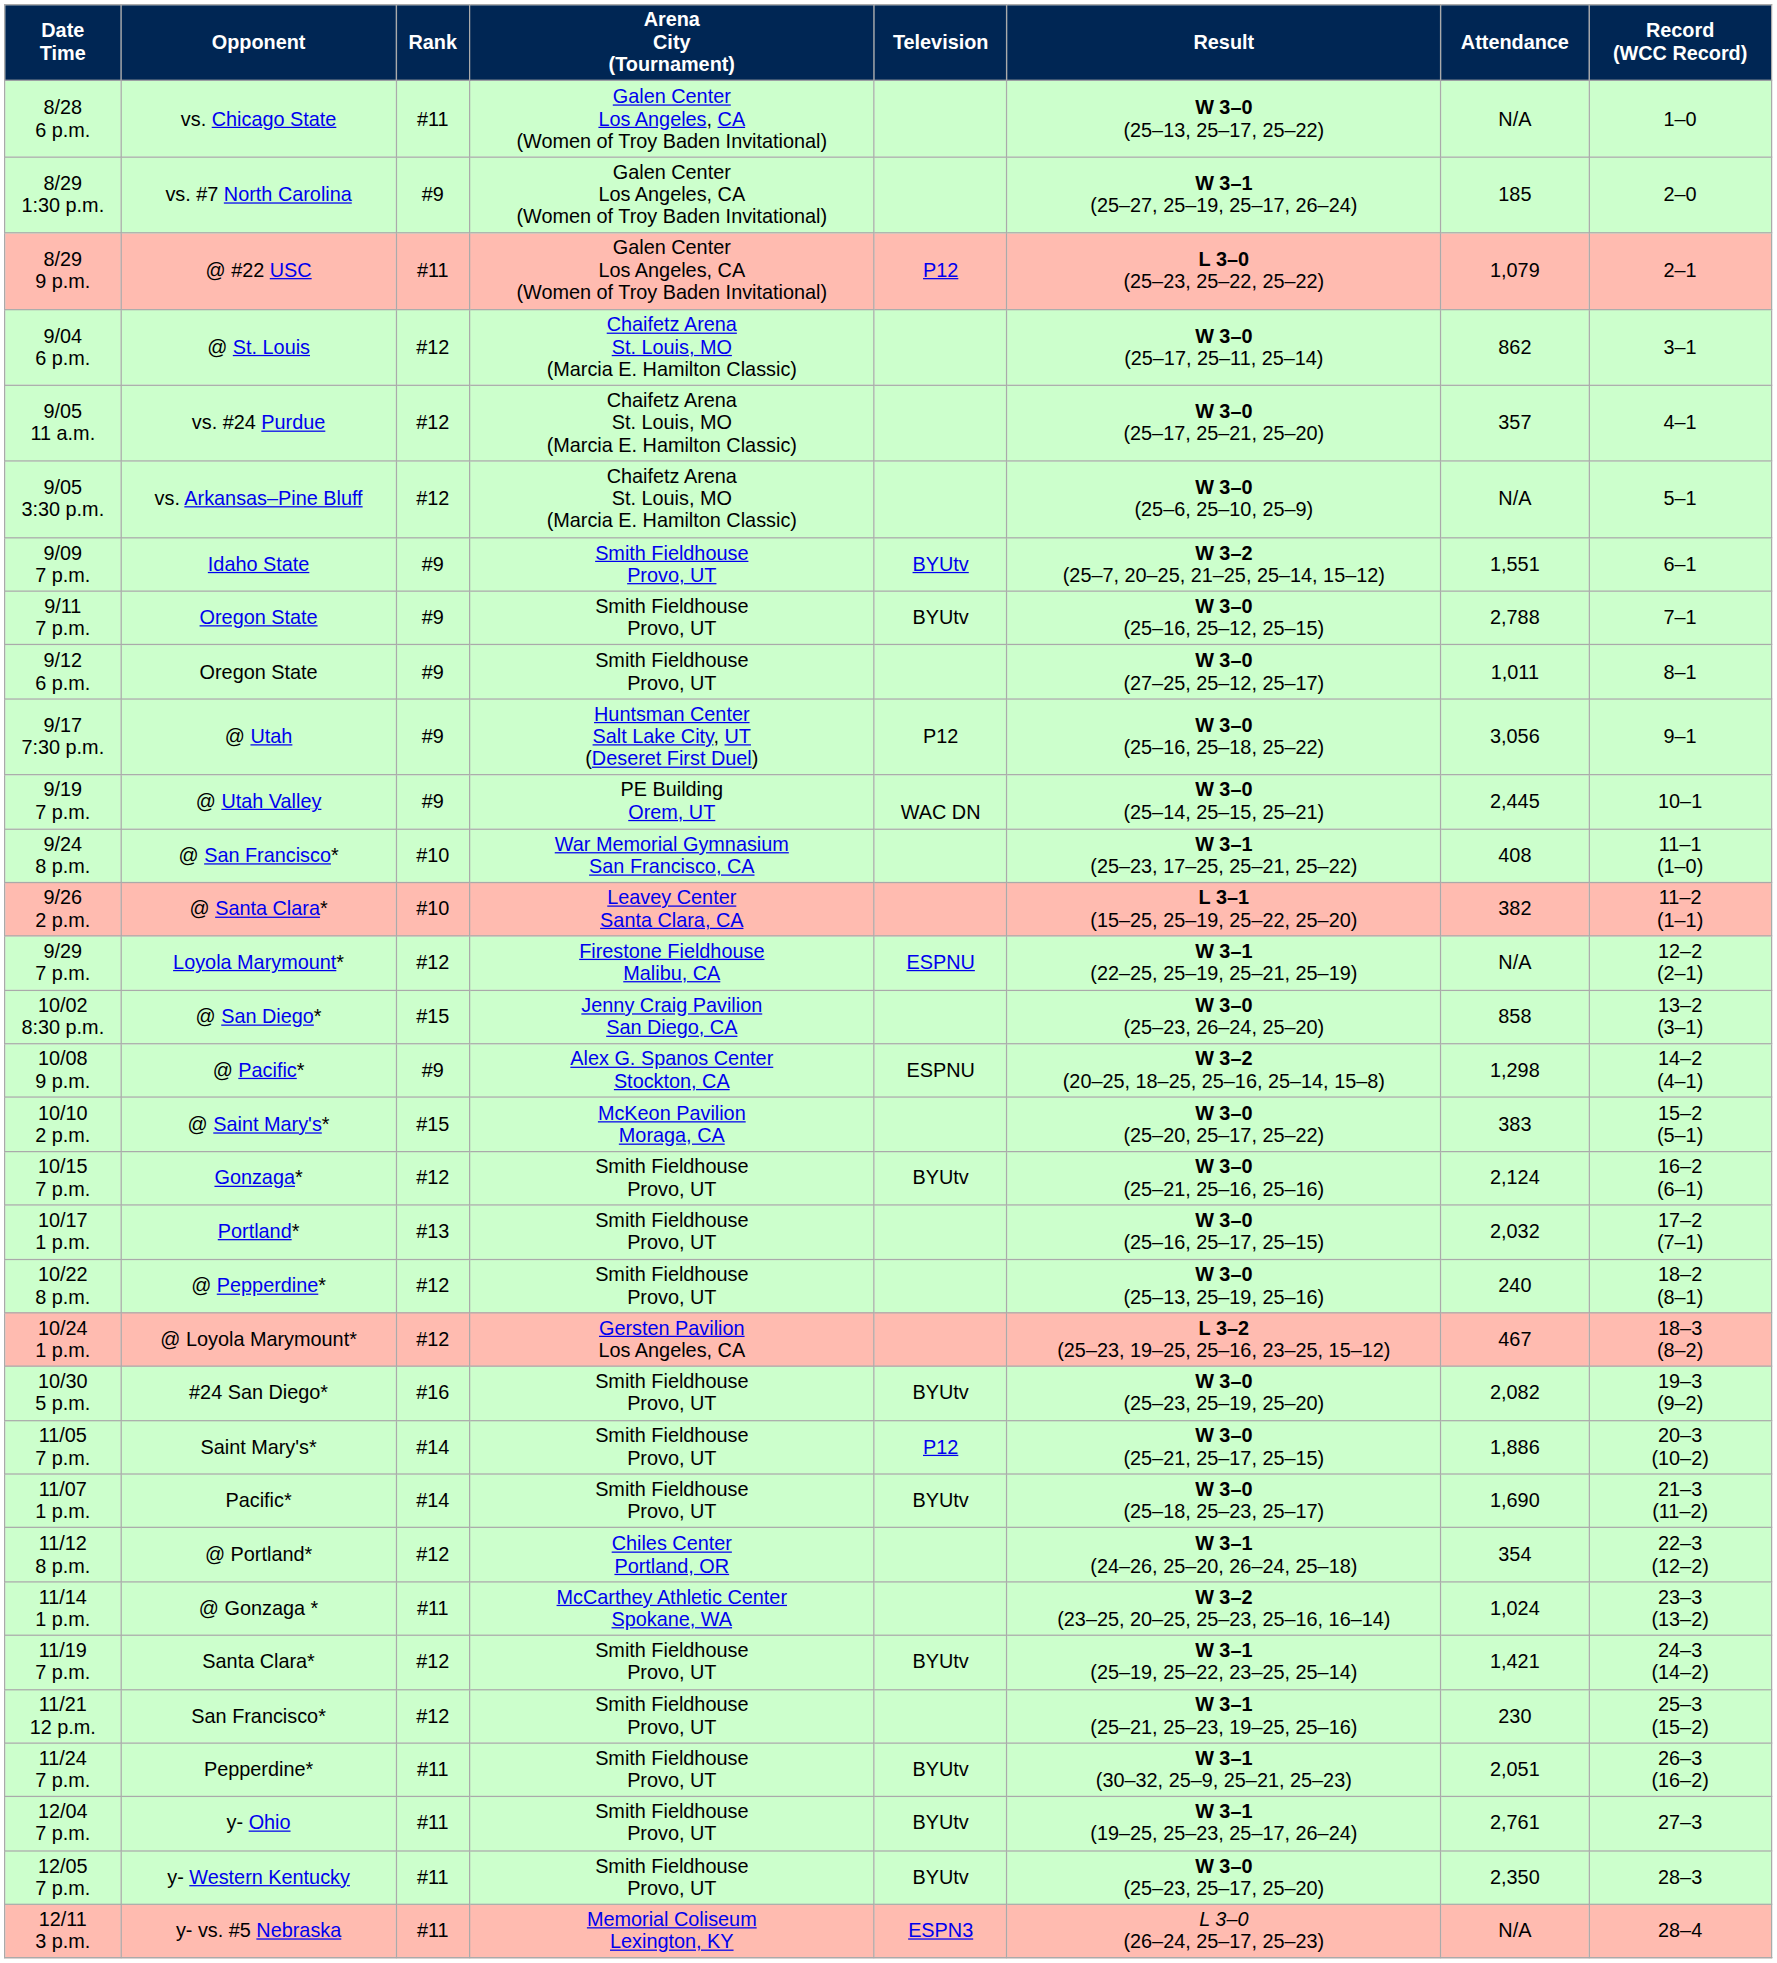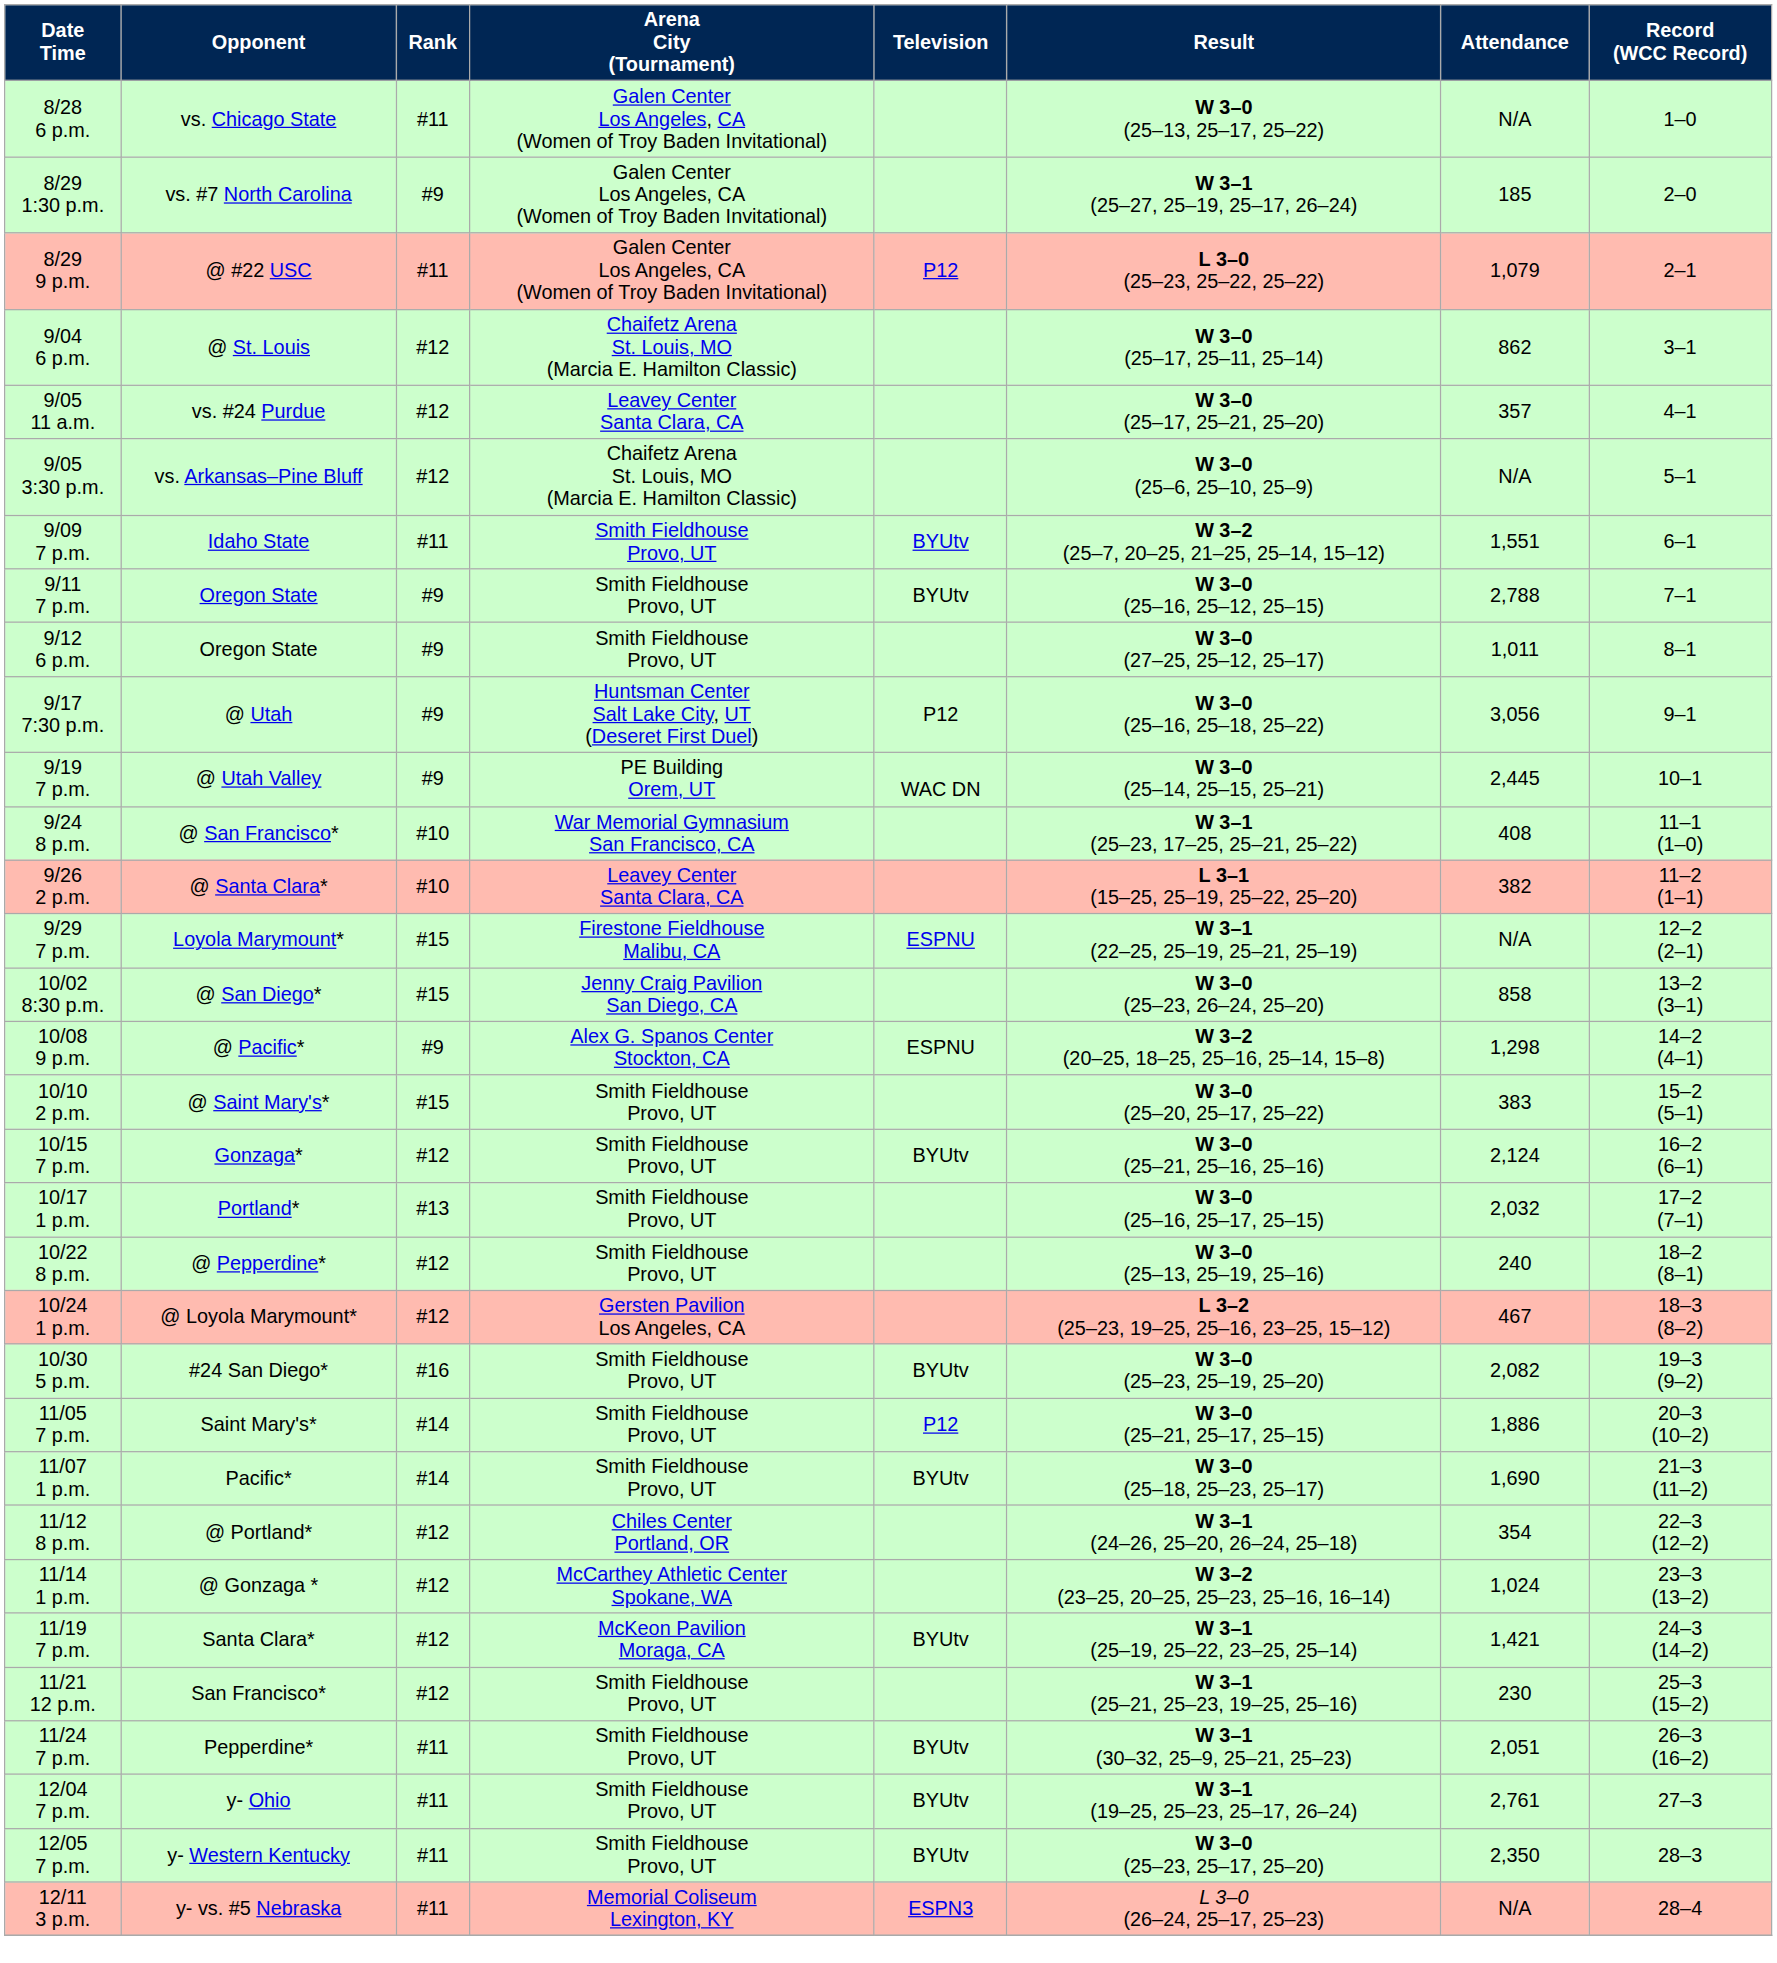9/05 11 a.m. | Arena City (Tournament): Chaifetz Arena St. Louis, MO (Marcia E. Hamilton Classic) -> Leavey Center Santa Clara, CA
9/09 7 p.m. | Rank: #9 -> #11
9/29 7 p.m. | Rank: #12 -> #15
10/10 2 p.m. | Arena City (Tournament): McKeon Pavilion Moraga, CA -> Smith Fieldhouse Provo, UT
11/14 1 p.m. | Rank: #11 -> #12
11/19 7 p.m. | Arena City (Tournament): Smith Fieldhouse Provo, UT -> McKeon Pavilion Moraga, CA
